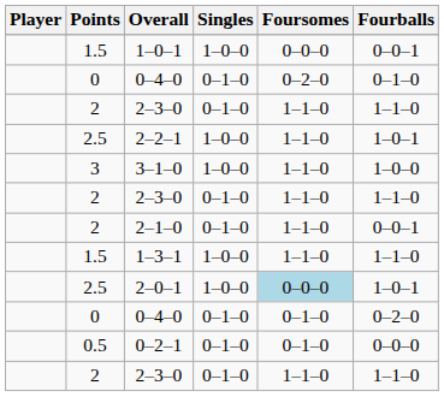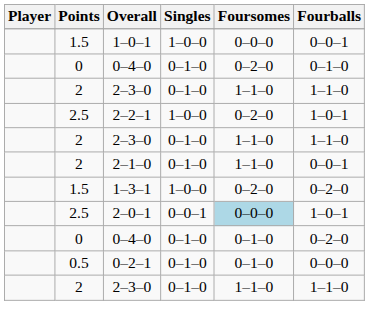2–2–1 | Foursomes: 1–1–0 -> 0–2–0
- row: 3 | 3–1–0 | 1–0–0 | 1–1–0 | 1–0–0
1–3–1 | Foursomes: 1–1–0 -> 0–2–0
1–3–1 | Fourballs: 1–1–0 -> 0–2–0
2–0–1 | Singles: 1–0–0 -> 0–0–1
